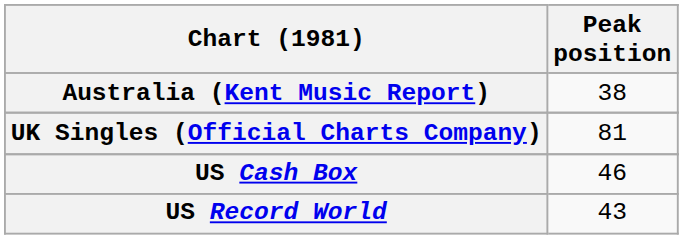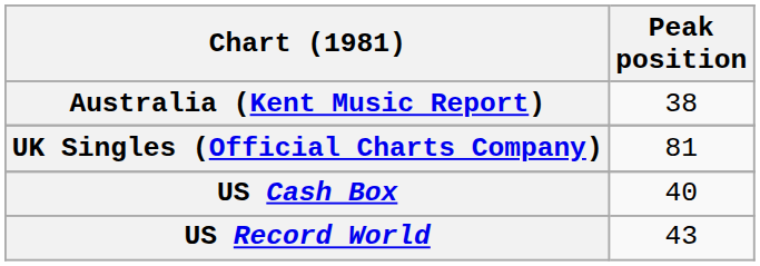US Cash Box | Peak position: 46 -> 40
